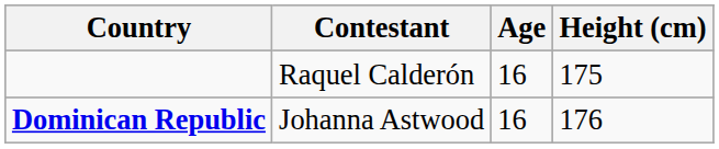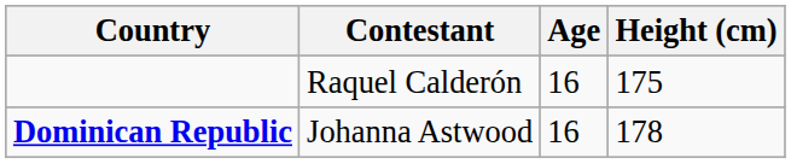Dominican Republic | Height (cm): 176 -> 178
